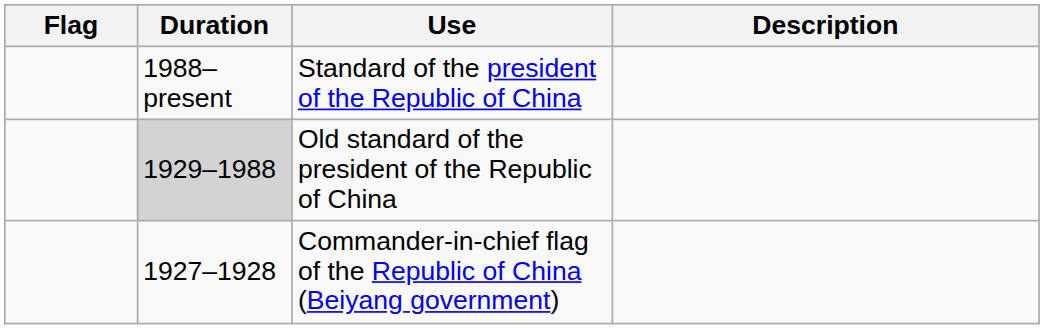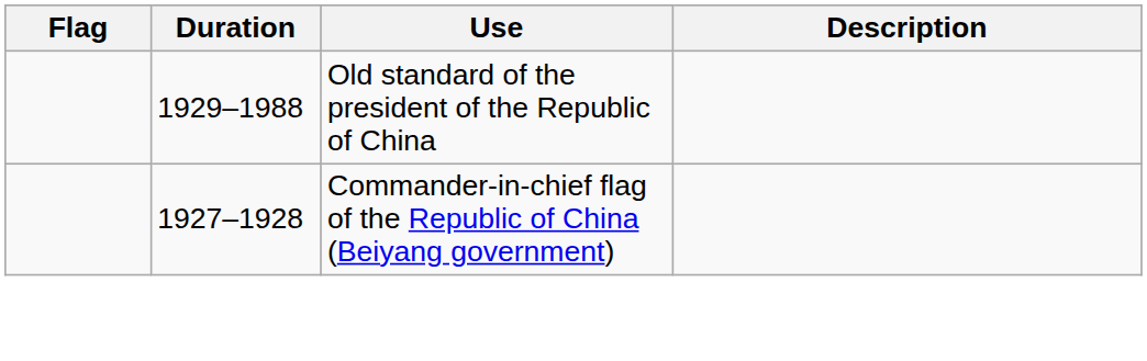- row: 1988–present | Standard of the president of the Republic of China
Old standard of the president of the Republic of China | Duration: lightgrey background -> no background
